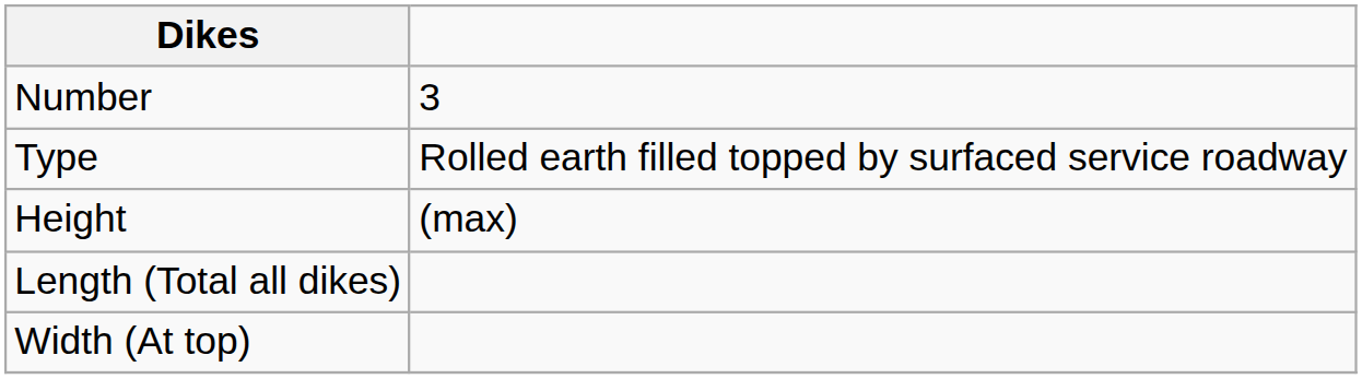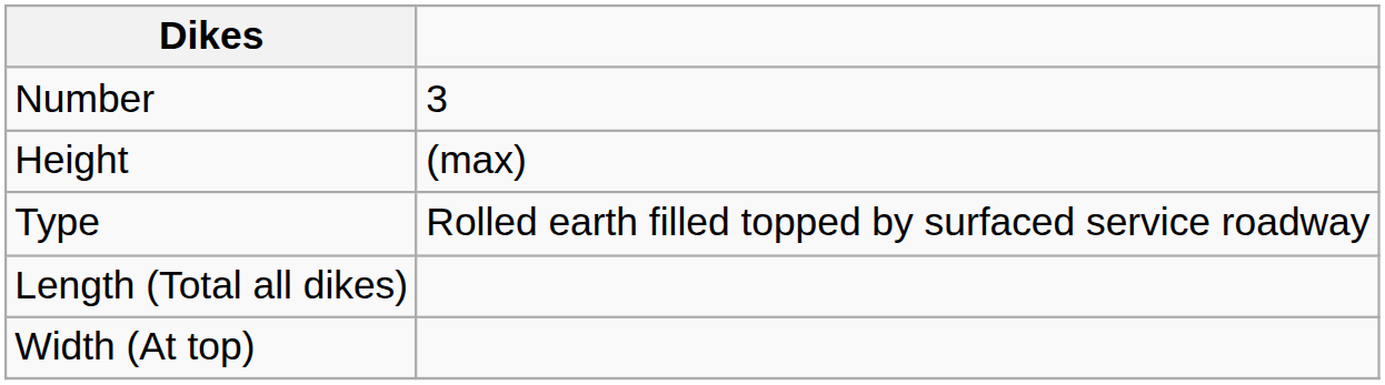rows swapped: Type <-> Height
